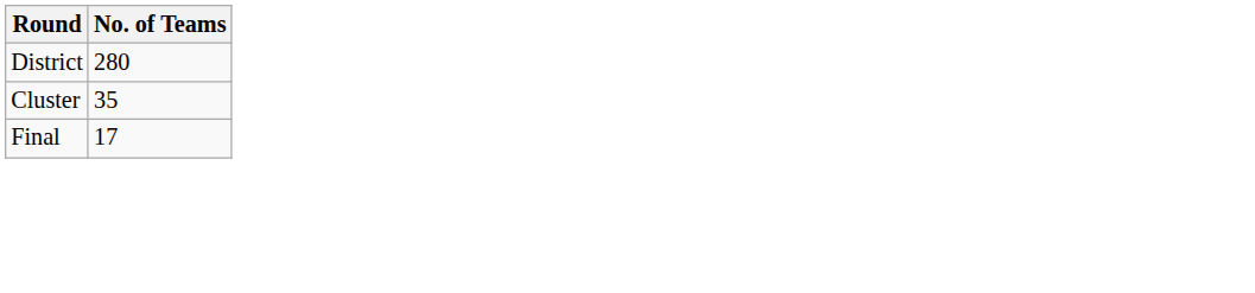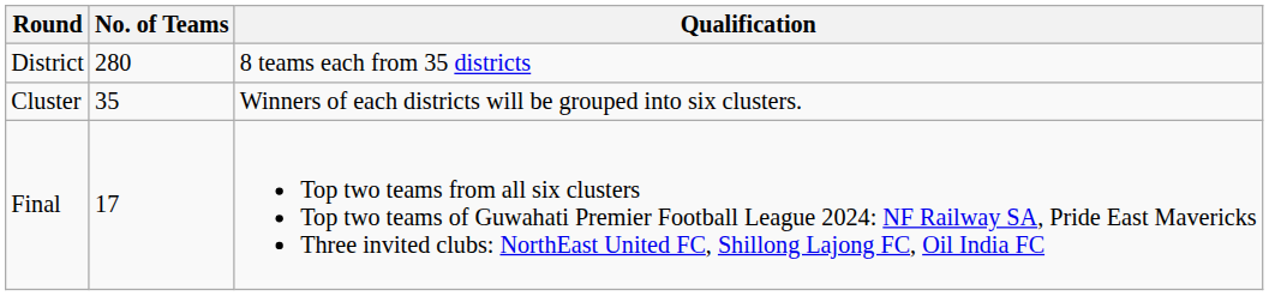+ column: Qualification | 8 teams each from 35 districts | Winners of each districts will be grouped into six clusters. | Top two teams from all six clusters Top two teams of Guwahati Premier Football League 2024: NF Railway SA, Pride East Mavericks Three invited clubs: NorthEast United FC, Shillong Lajong FC, Oil India FC
